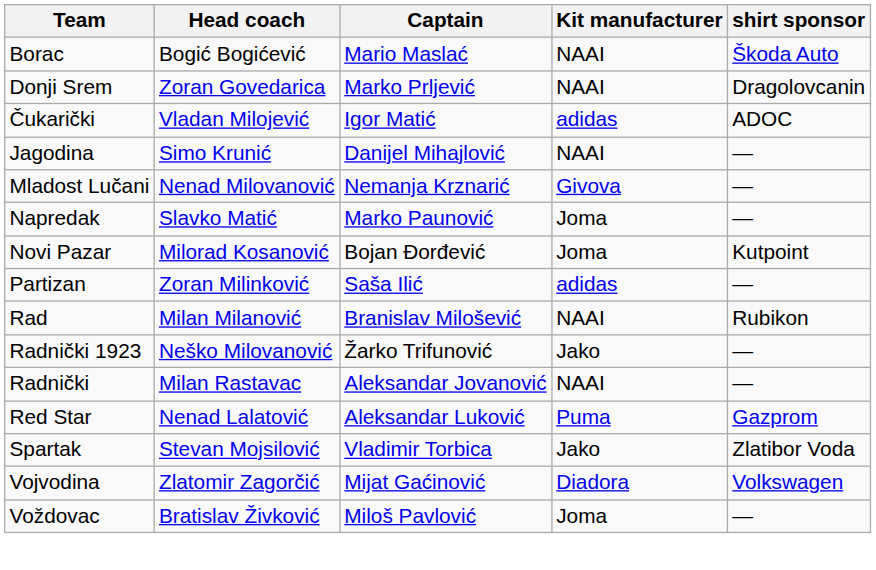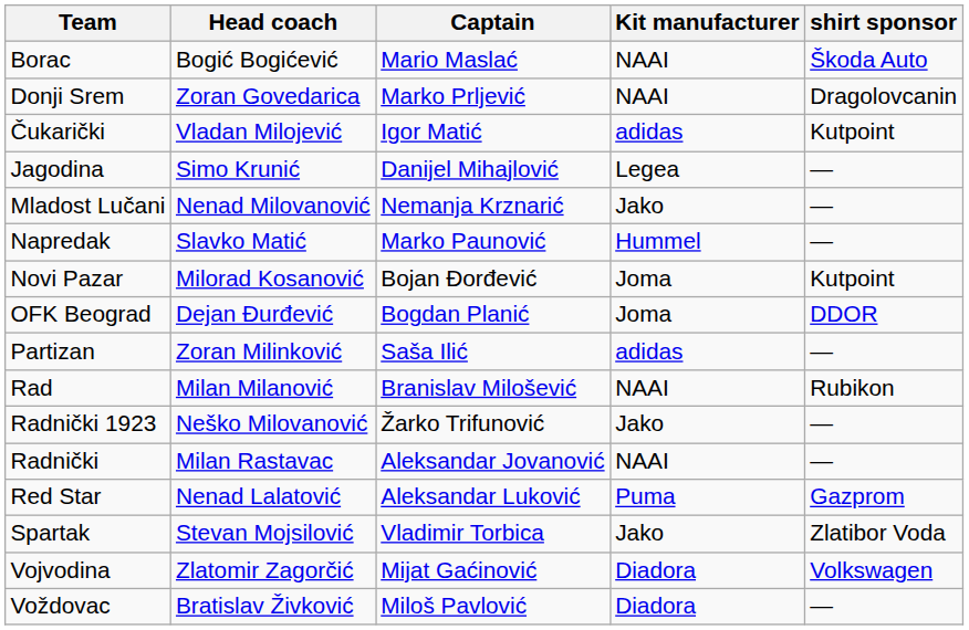Čukarički | shirt sponsor: ADOC -> Kutpoint
Jagodina | Kit manufacturer: NAAI -> Legea
Mladost Lučani | Kit manufacturer: Givova -> Jako
Napredak | Kit manufacturer: Joma -> Hummel
+ row: OFK Beograd | Dejan Đurđević | Bogdan Planić | Joma | DDOR
Voždovac | Kit manufacturer: Joma -> Diadora
